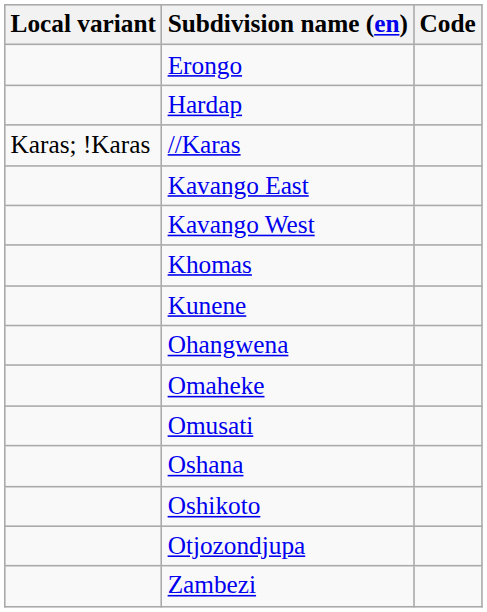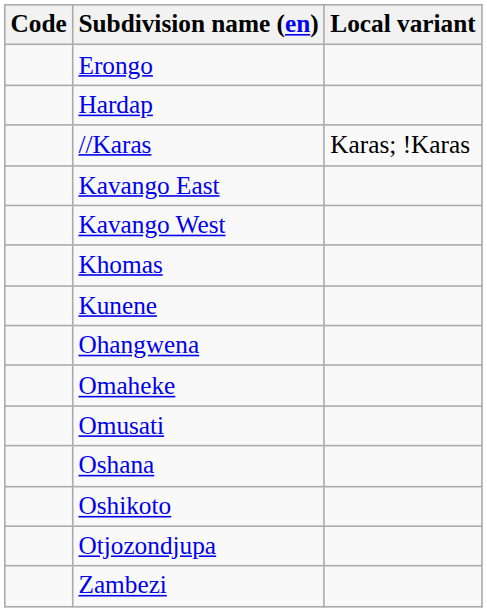columns swapped: Code <-> Local variant
